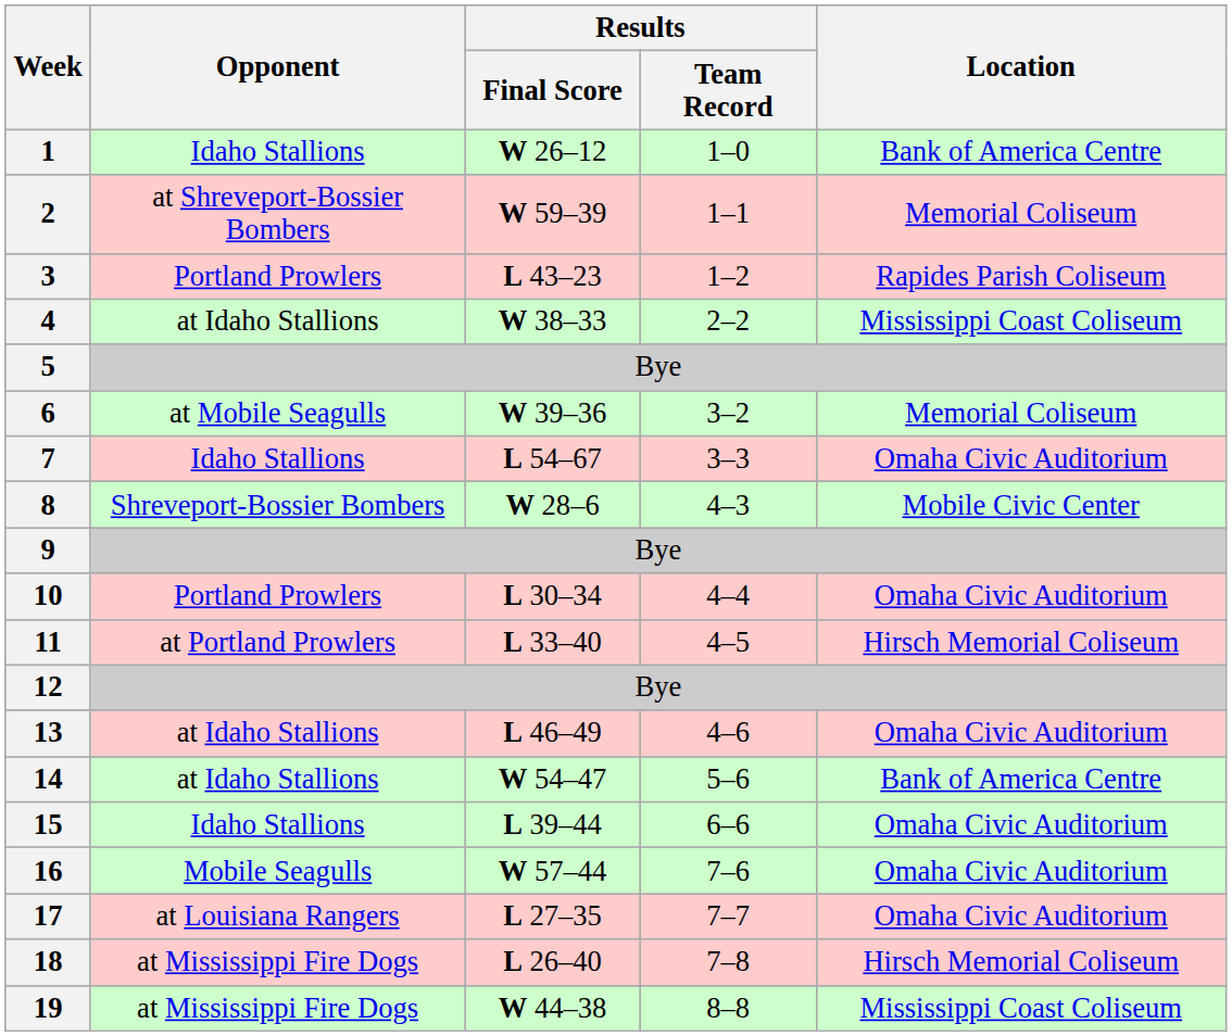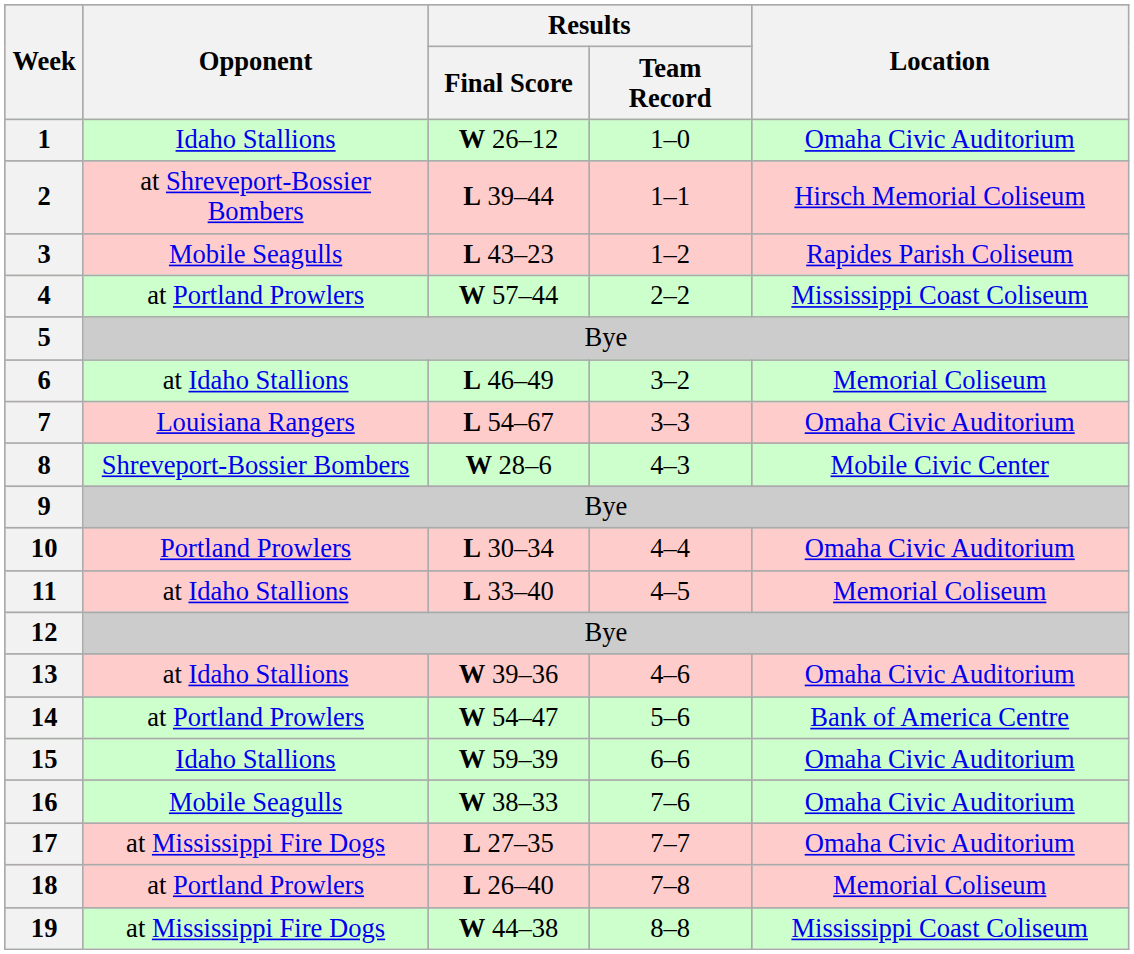1 | Location: Bank of America Centre -> Omaha Civic Auditorium
2 | Results / Final Score: W 59–39 -> L 39–44
2 | Location: Memorial Coliseum -> Hirsch Memorial Coliseum
3 | Opponent: Portland Prowlers -> Mobile Seagulls
4 | Opponent: at Idaho Stallions -> at Portland Prowlers
4 | Results / Final Score: W 38–33 -> W 57–44
6 | Opponent: at Mobile Seagulls -> at Idaho Stallions
6 | Results / Final Score: W 39–36 -> L 46–49
7 | Opponent: Idaho Stallions -> Louisiana Rangers
11 | Opponent: at Portland Prowlers -> at Idaho Stallions
11 | Location: Hirsch Memorial Coliseum -> Memorial Coliseum
13 | Results / Final Score: L 46–49 -> W 39–36
14 | Opponent: at Idaho Stallions -> at Portland Prowlers
15 | Results / Final Score: L 39–44 -> W 59–39
16 | Results / Final Score: W 57–44 -> W 38–33
17 | Opponent: at Louisiana Rangers -> at Mississippi Fire Dogs
18 | Opponent: at Mississippi Fire Dogs -> at Portland Prowlers
18 | Location: Hirsch Memorial Coliseum -> Memorial Coliseum
